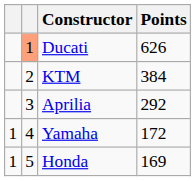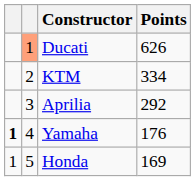KTM | Points: 384 -> 334
Yamaha | column 1: normal -> bold
Yamaha | Points: 172 -> 176
